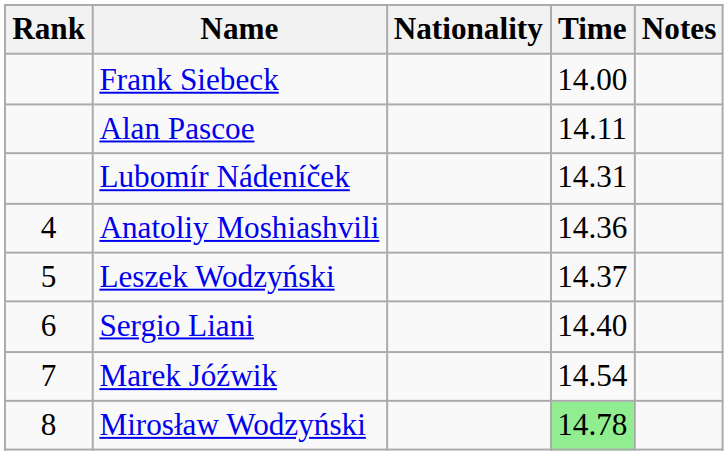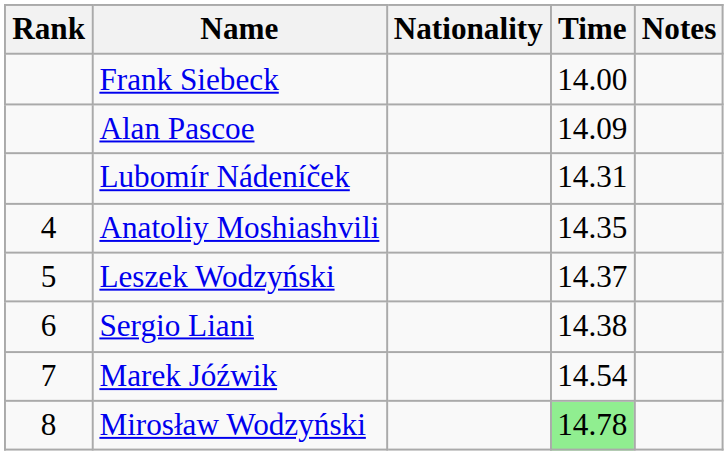Alan Pascoe | Time: 14.11 -> 14.09
Anatoliy Moshiashvili | Time: 14.36 -> 14.35
Sergio Liani | Time: 14.40 -> 14.38
